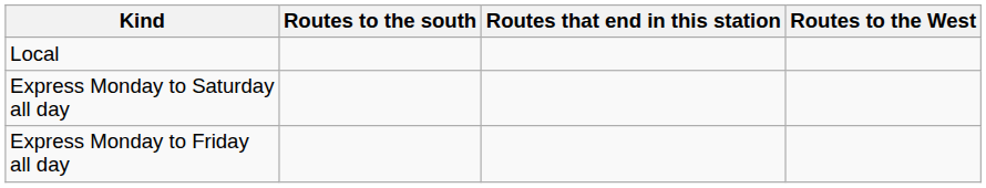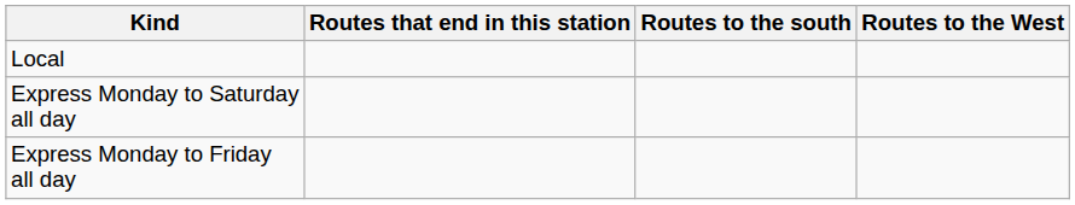columns swapped: Routes that end in this station <-> Routes to the south
